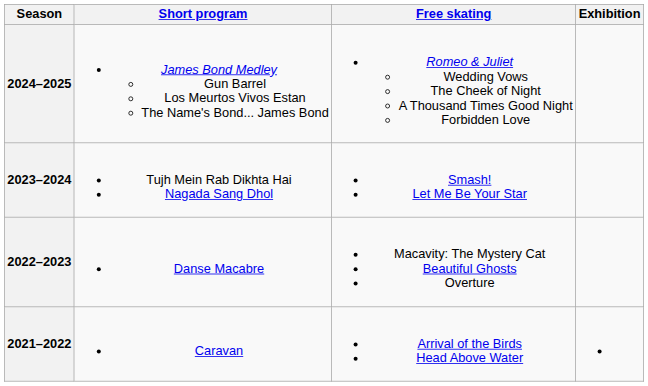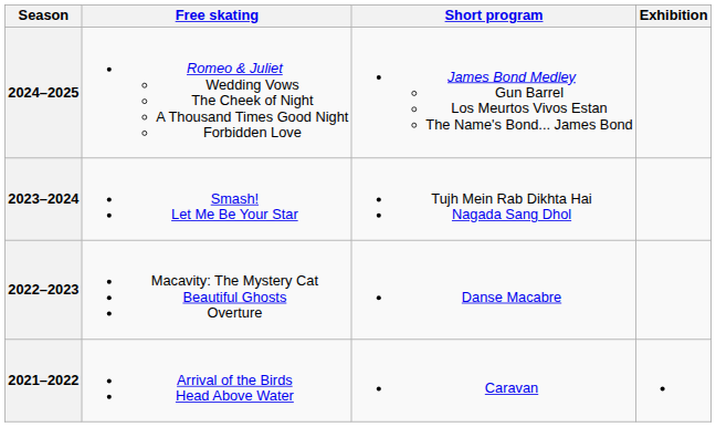columns swapped: Short program <-> Free skating
